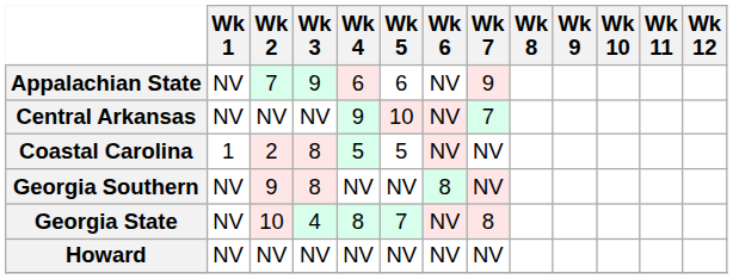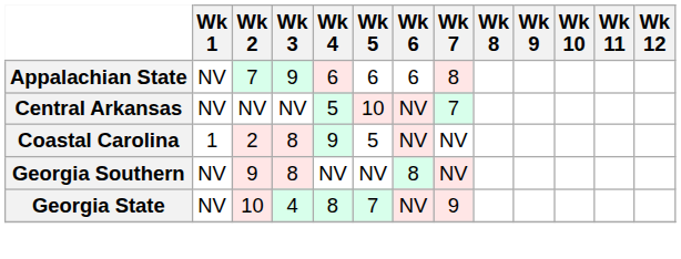Appalachian State | Wk 6: NV -> 6
Appalachian State | Wk 7: 9 -> 8
Central Arkansas | Wk 4: 9 -> 5
Coastal Carolina | Wk 4: 5 -> 9
Georgia State | Wk 7: 8 -> 9
- row: Howard | NV | NV | NV | NV | NV | NV | NV
